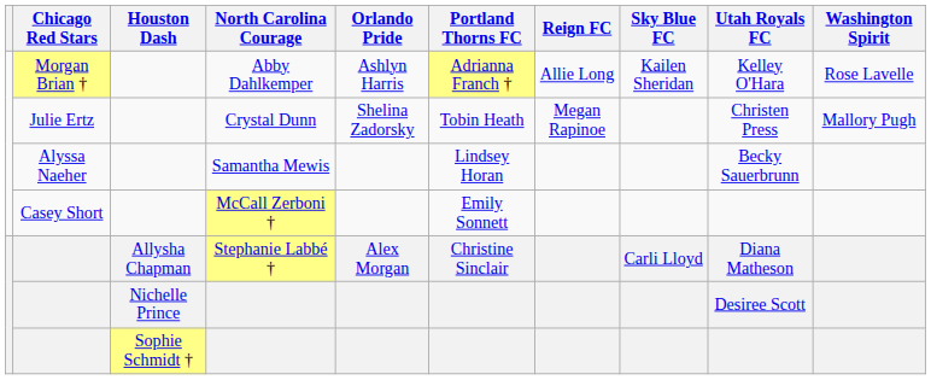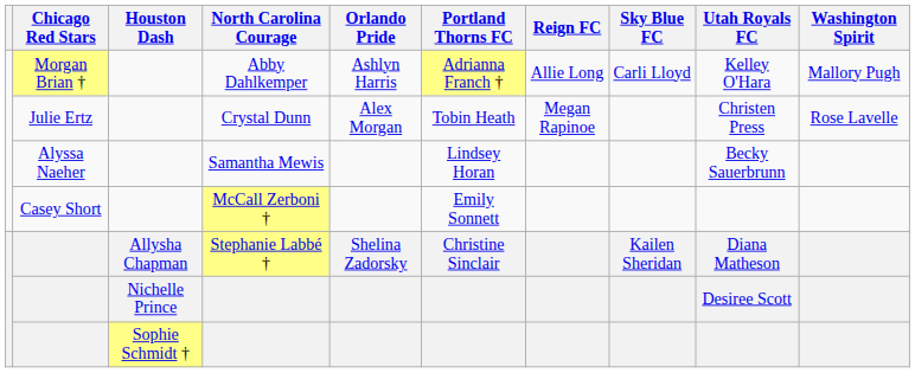Abby Dahlkemper | Sky Blue FC: Kailen Sheridan -> Carli Lloyd
Abby Dahlkemper | Washington Spirit: Rose Lavelle -> Mallory Pugh
Crystal Dunn | Orlando Pride: Shelina Zadorsky -> Alex Morgan
Crystal Dunn | Washington Spirit: Mallory Pugh -> Rose Lavelle
Stephanie Labbé † | Orlando Pride: Alex Morgan -> Shelina Zadorsky
Stephanie Labbé † | Sky Blue FC: Carli Lloyd -> Kailen Sheridan
